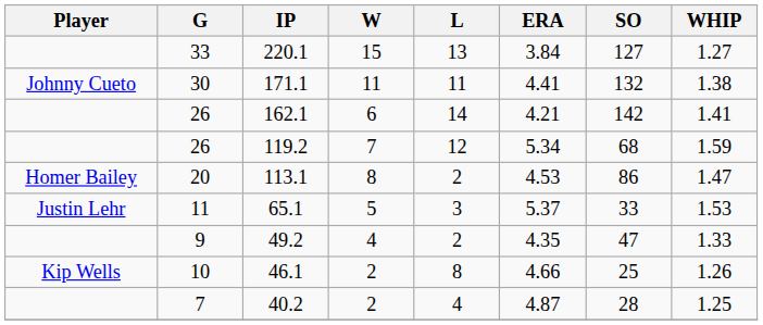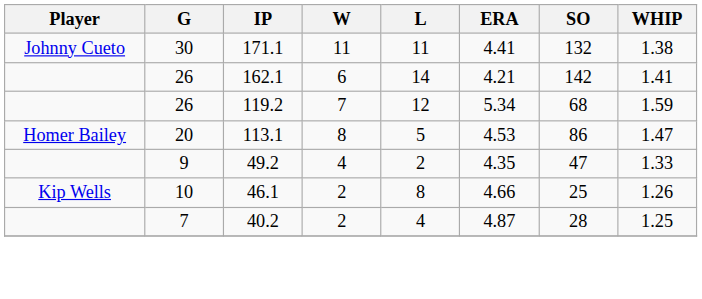- row: 33 | 220.1 | 15 | 13 | 3.84 | 127 | 1.27
113.1 | L: 2 -> 5
- row: Justin Lehr | 11 | 65.1 | 5 | 3 | 5.37 | 33 | 1.53
